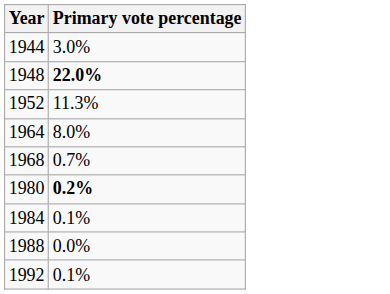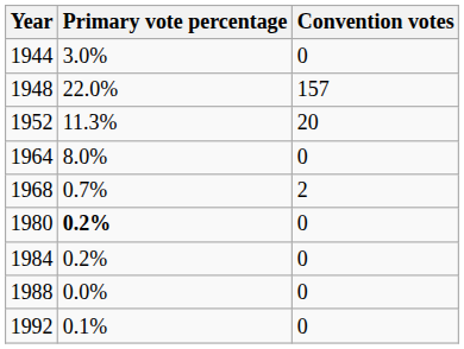+ column: Convention votes | 0 | 157 | 20 | 0 | 2 | 0 | 0 | 0 | 0
1948 | Primary vote percentage: bold -> normal
1984 | Primary vote percentage: 0.1% -> 0.2%
